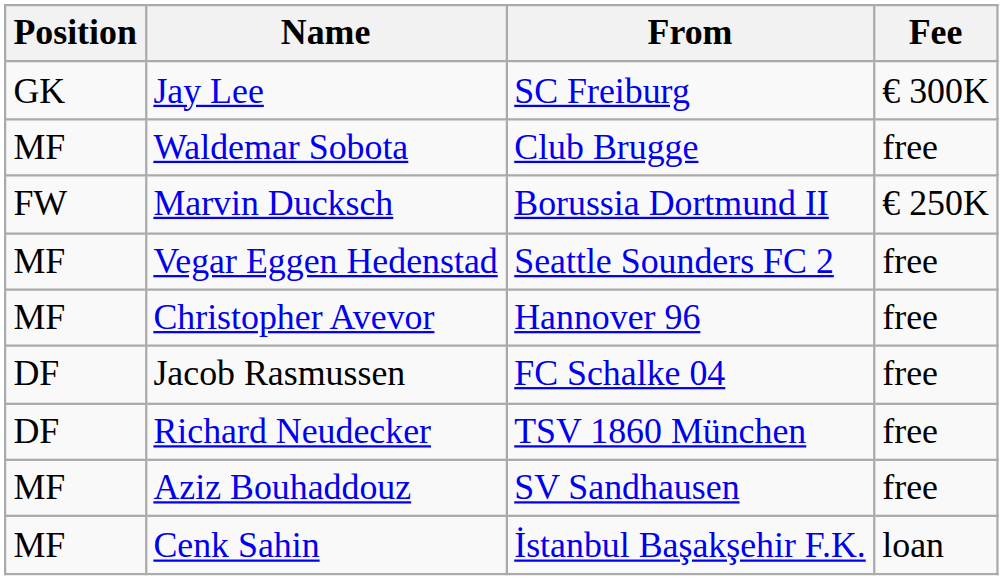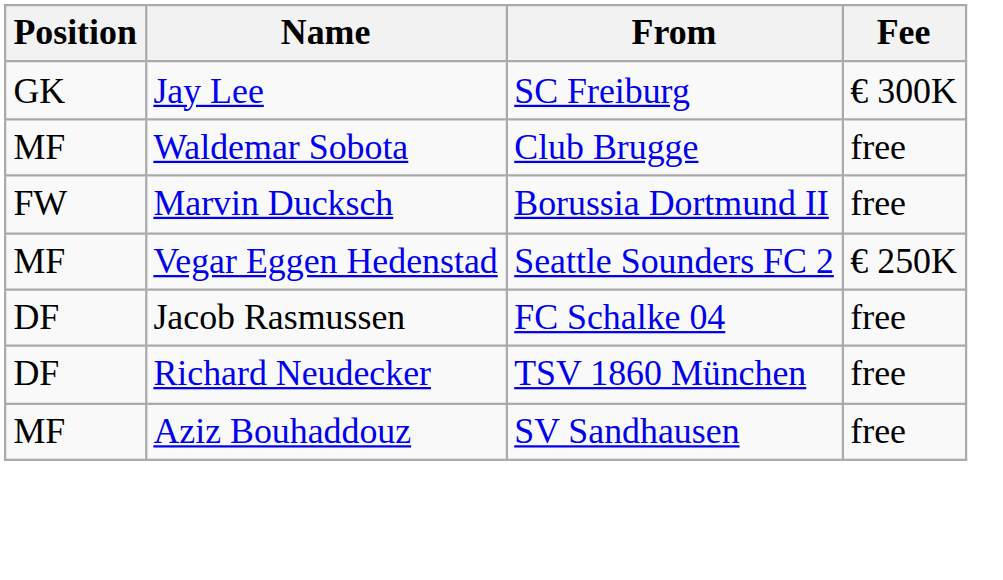Marvin Ducksch | Fee: € 250K -> free
Vegar Eggen Hedenstad | Fee: free -> € 250K
- row: MF | Christopher Avevor | Hannover 96 | free
- row: MF | Cenk Sahin | İstanbul Başakşehir F.K. | loan
